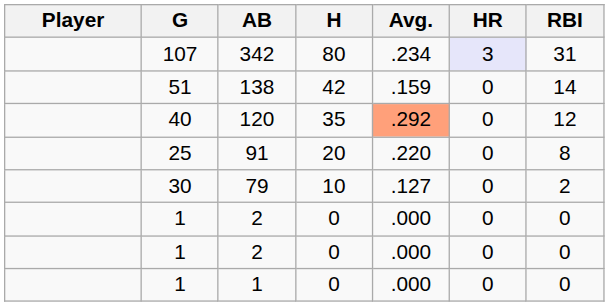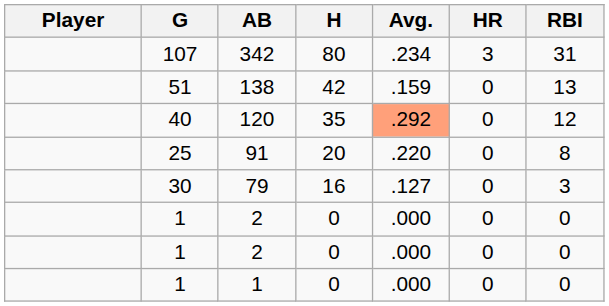342 | HR: lavender background -> no background
138 | RBI: 14 -> 13
79 | H: 10 -> 16
79 | RBI: 2 -> 3
